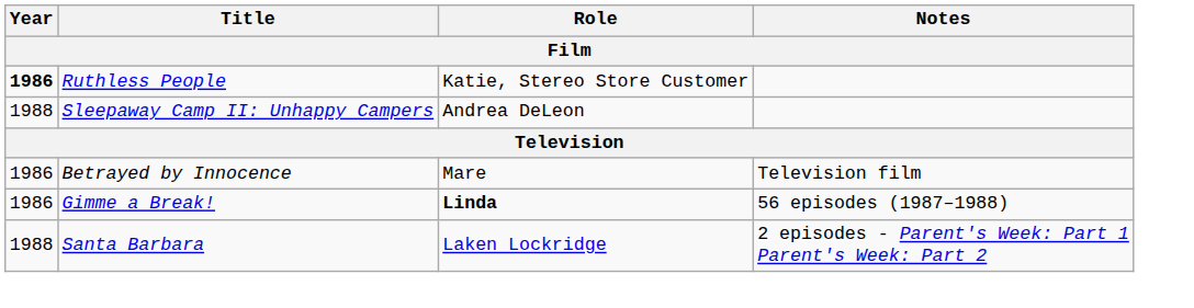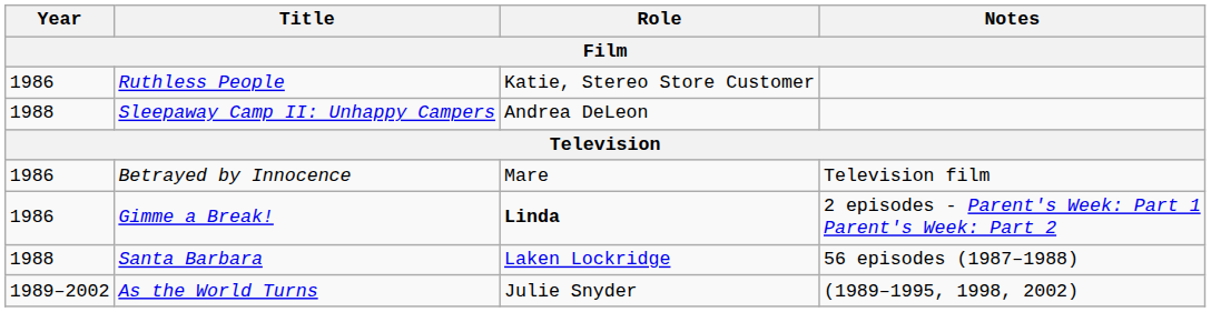Ruthless People | Year: bold -> normal
Gimme a Break! | Notes: 56 episodes (1987–1988) -> 2 episodes - Parent's Week: Part 1 Parent's Week: Part 2
Santa Barbara | Notes: 2 episodes - Parent's Week: Part 1 Parent's Week: Part 2 -> 56 episodes (1987–1988)
+ row: 1989–2002 | As the World Turns | Julie Snyder | (1989–1995, 1998, 2002)
